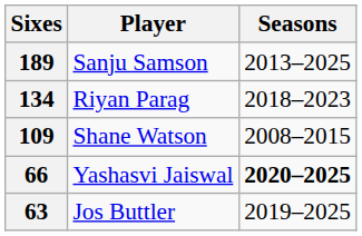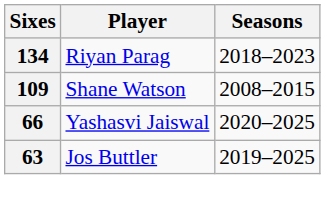- row: 189 | Sanju Samson | 2013–2025
66 | Seasons: bold -> normal
